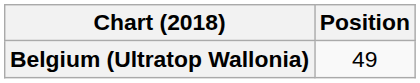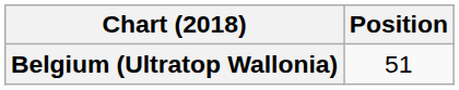Belgium (Ultratop Wallonia) | Position: 49 -> 51
